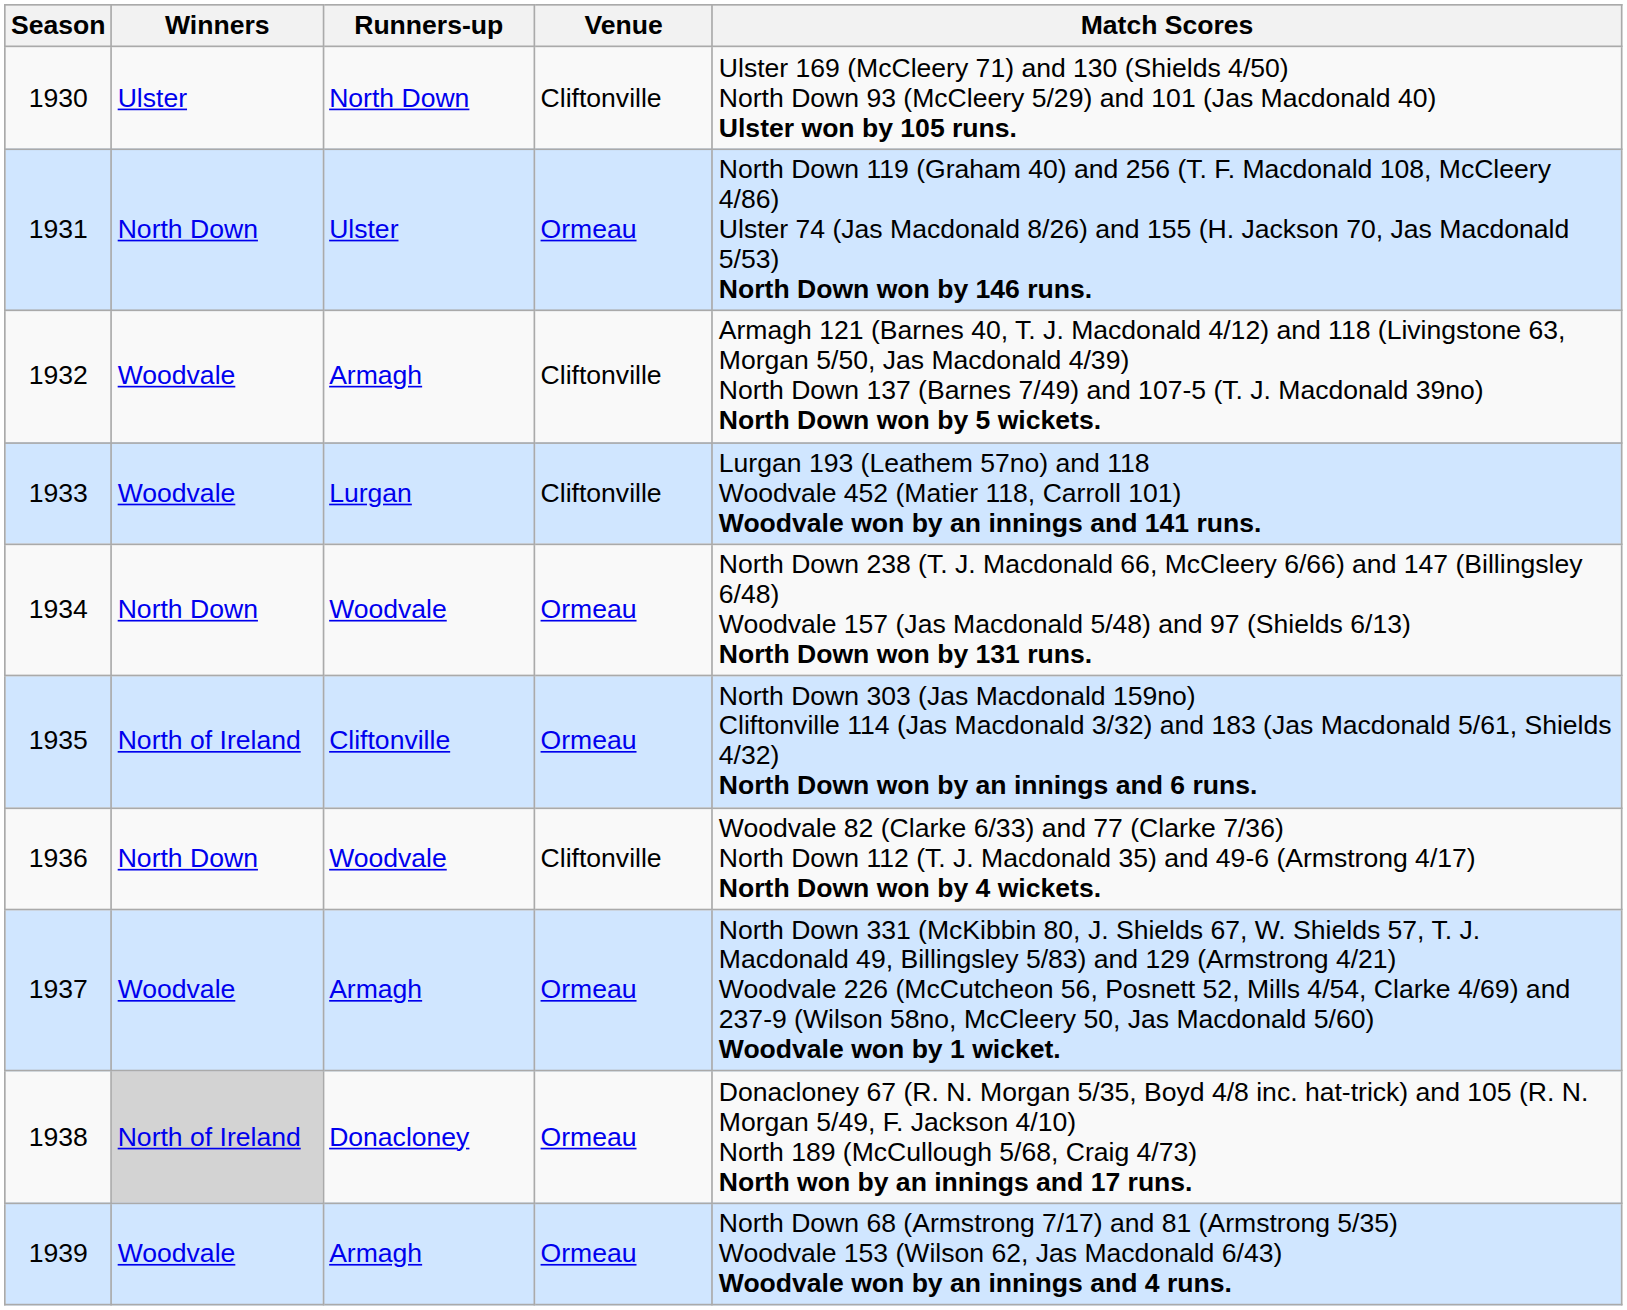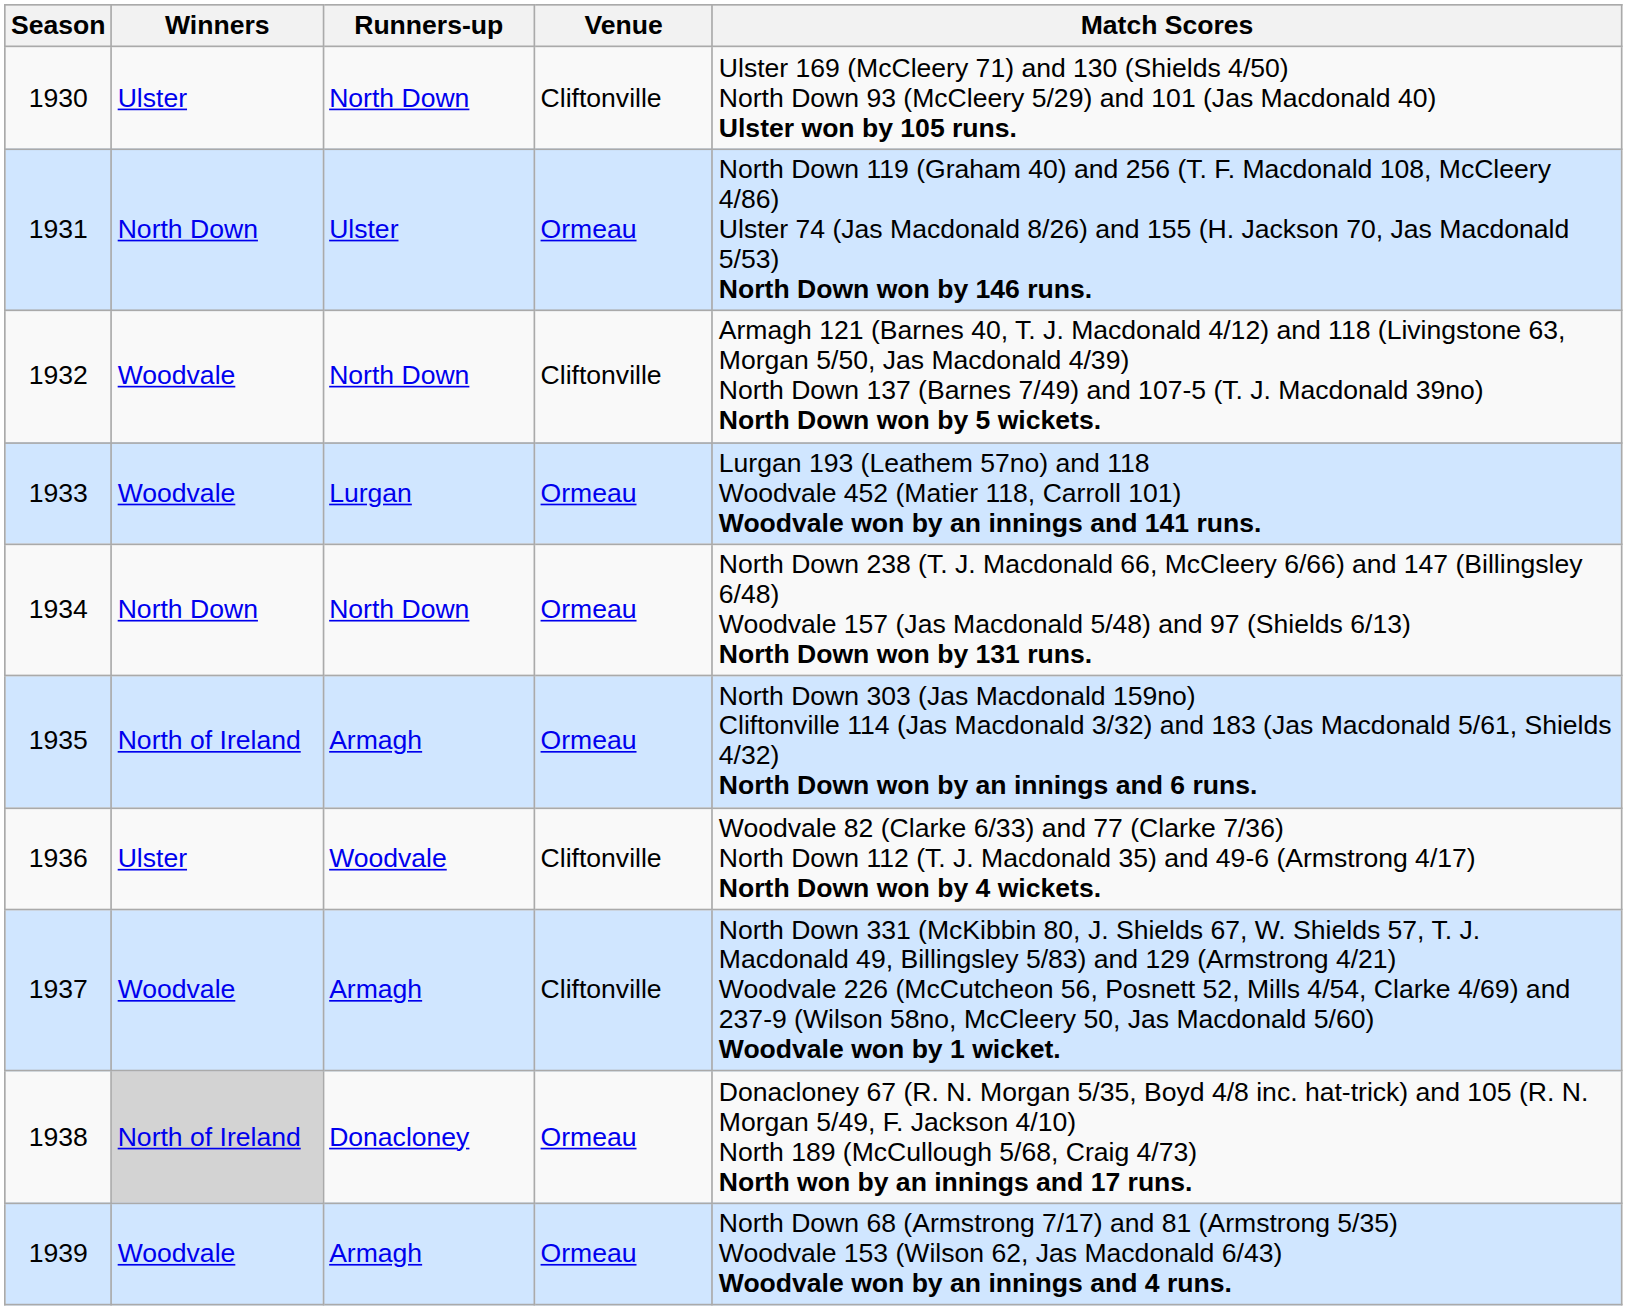1932 | Runners-up: Armagh -> North Down
1933 | Venue: Cliftonville -> Ormeau
1934 | Runners-up: Woodvale -> North Down
1935 | Runners-up: Cliftonville -> Armagh
1936 | Winners: North Down -> Ulster
1937 | Venue: Ormeau -> Cliftonville
